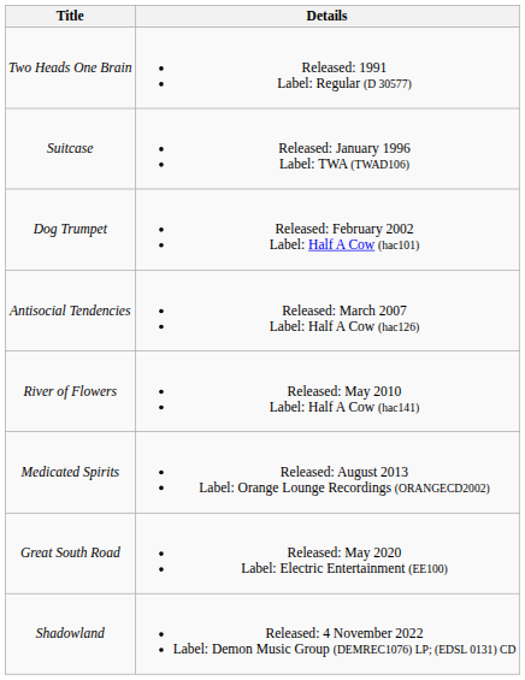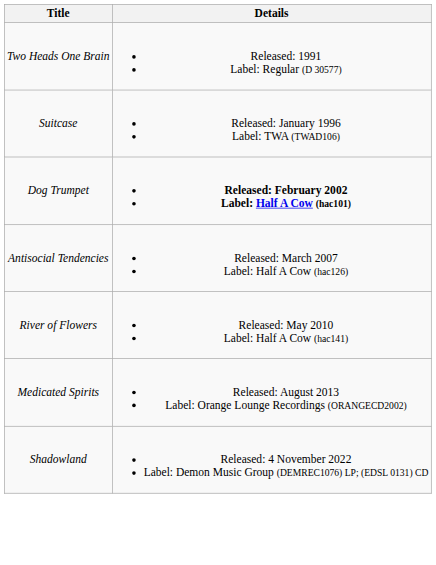Dog Trumpet | Details: normal -> bold
- row: Great South Road | Released: May 2020 Label: Electric Entertainment (EE100)
